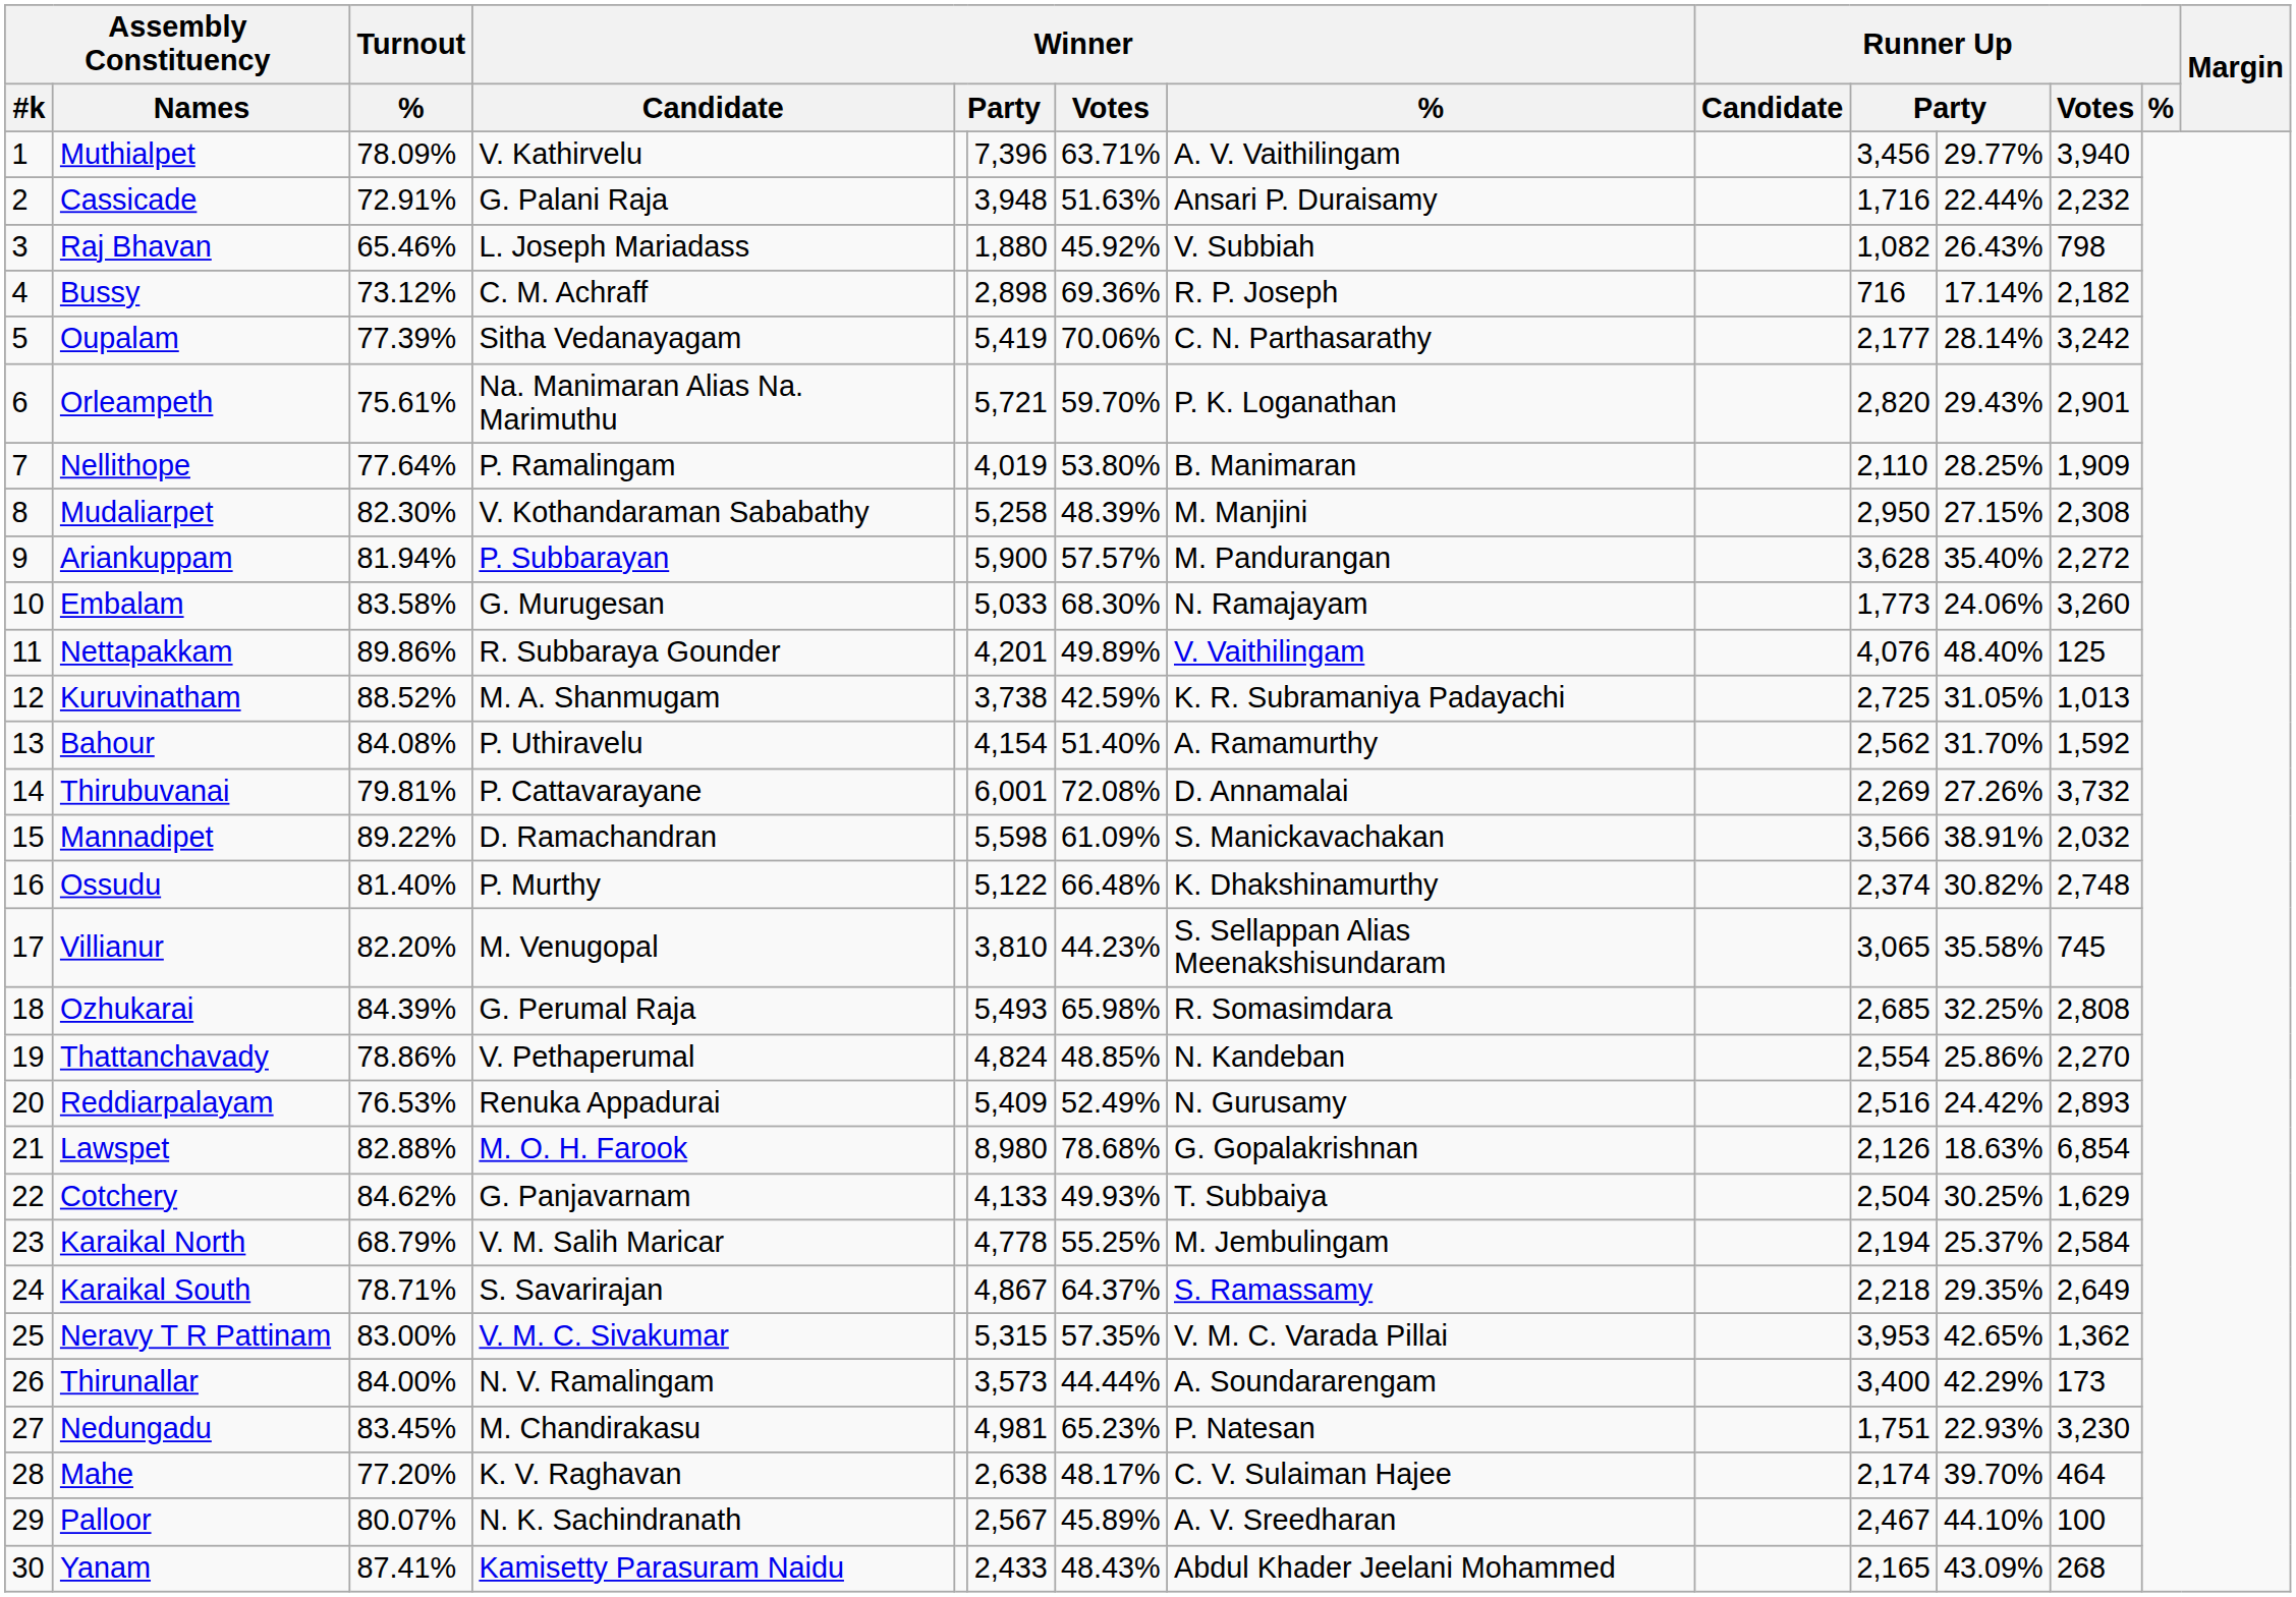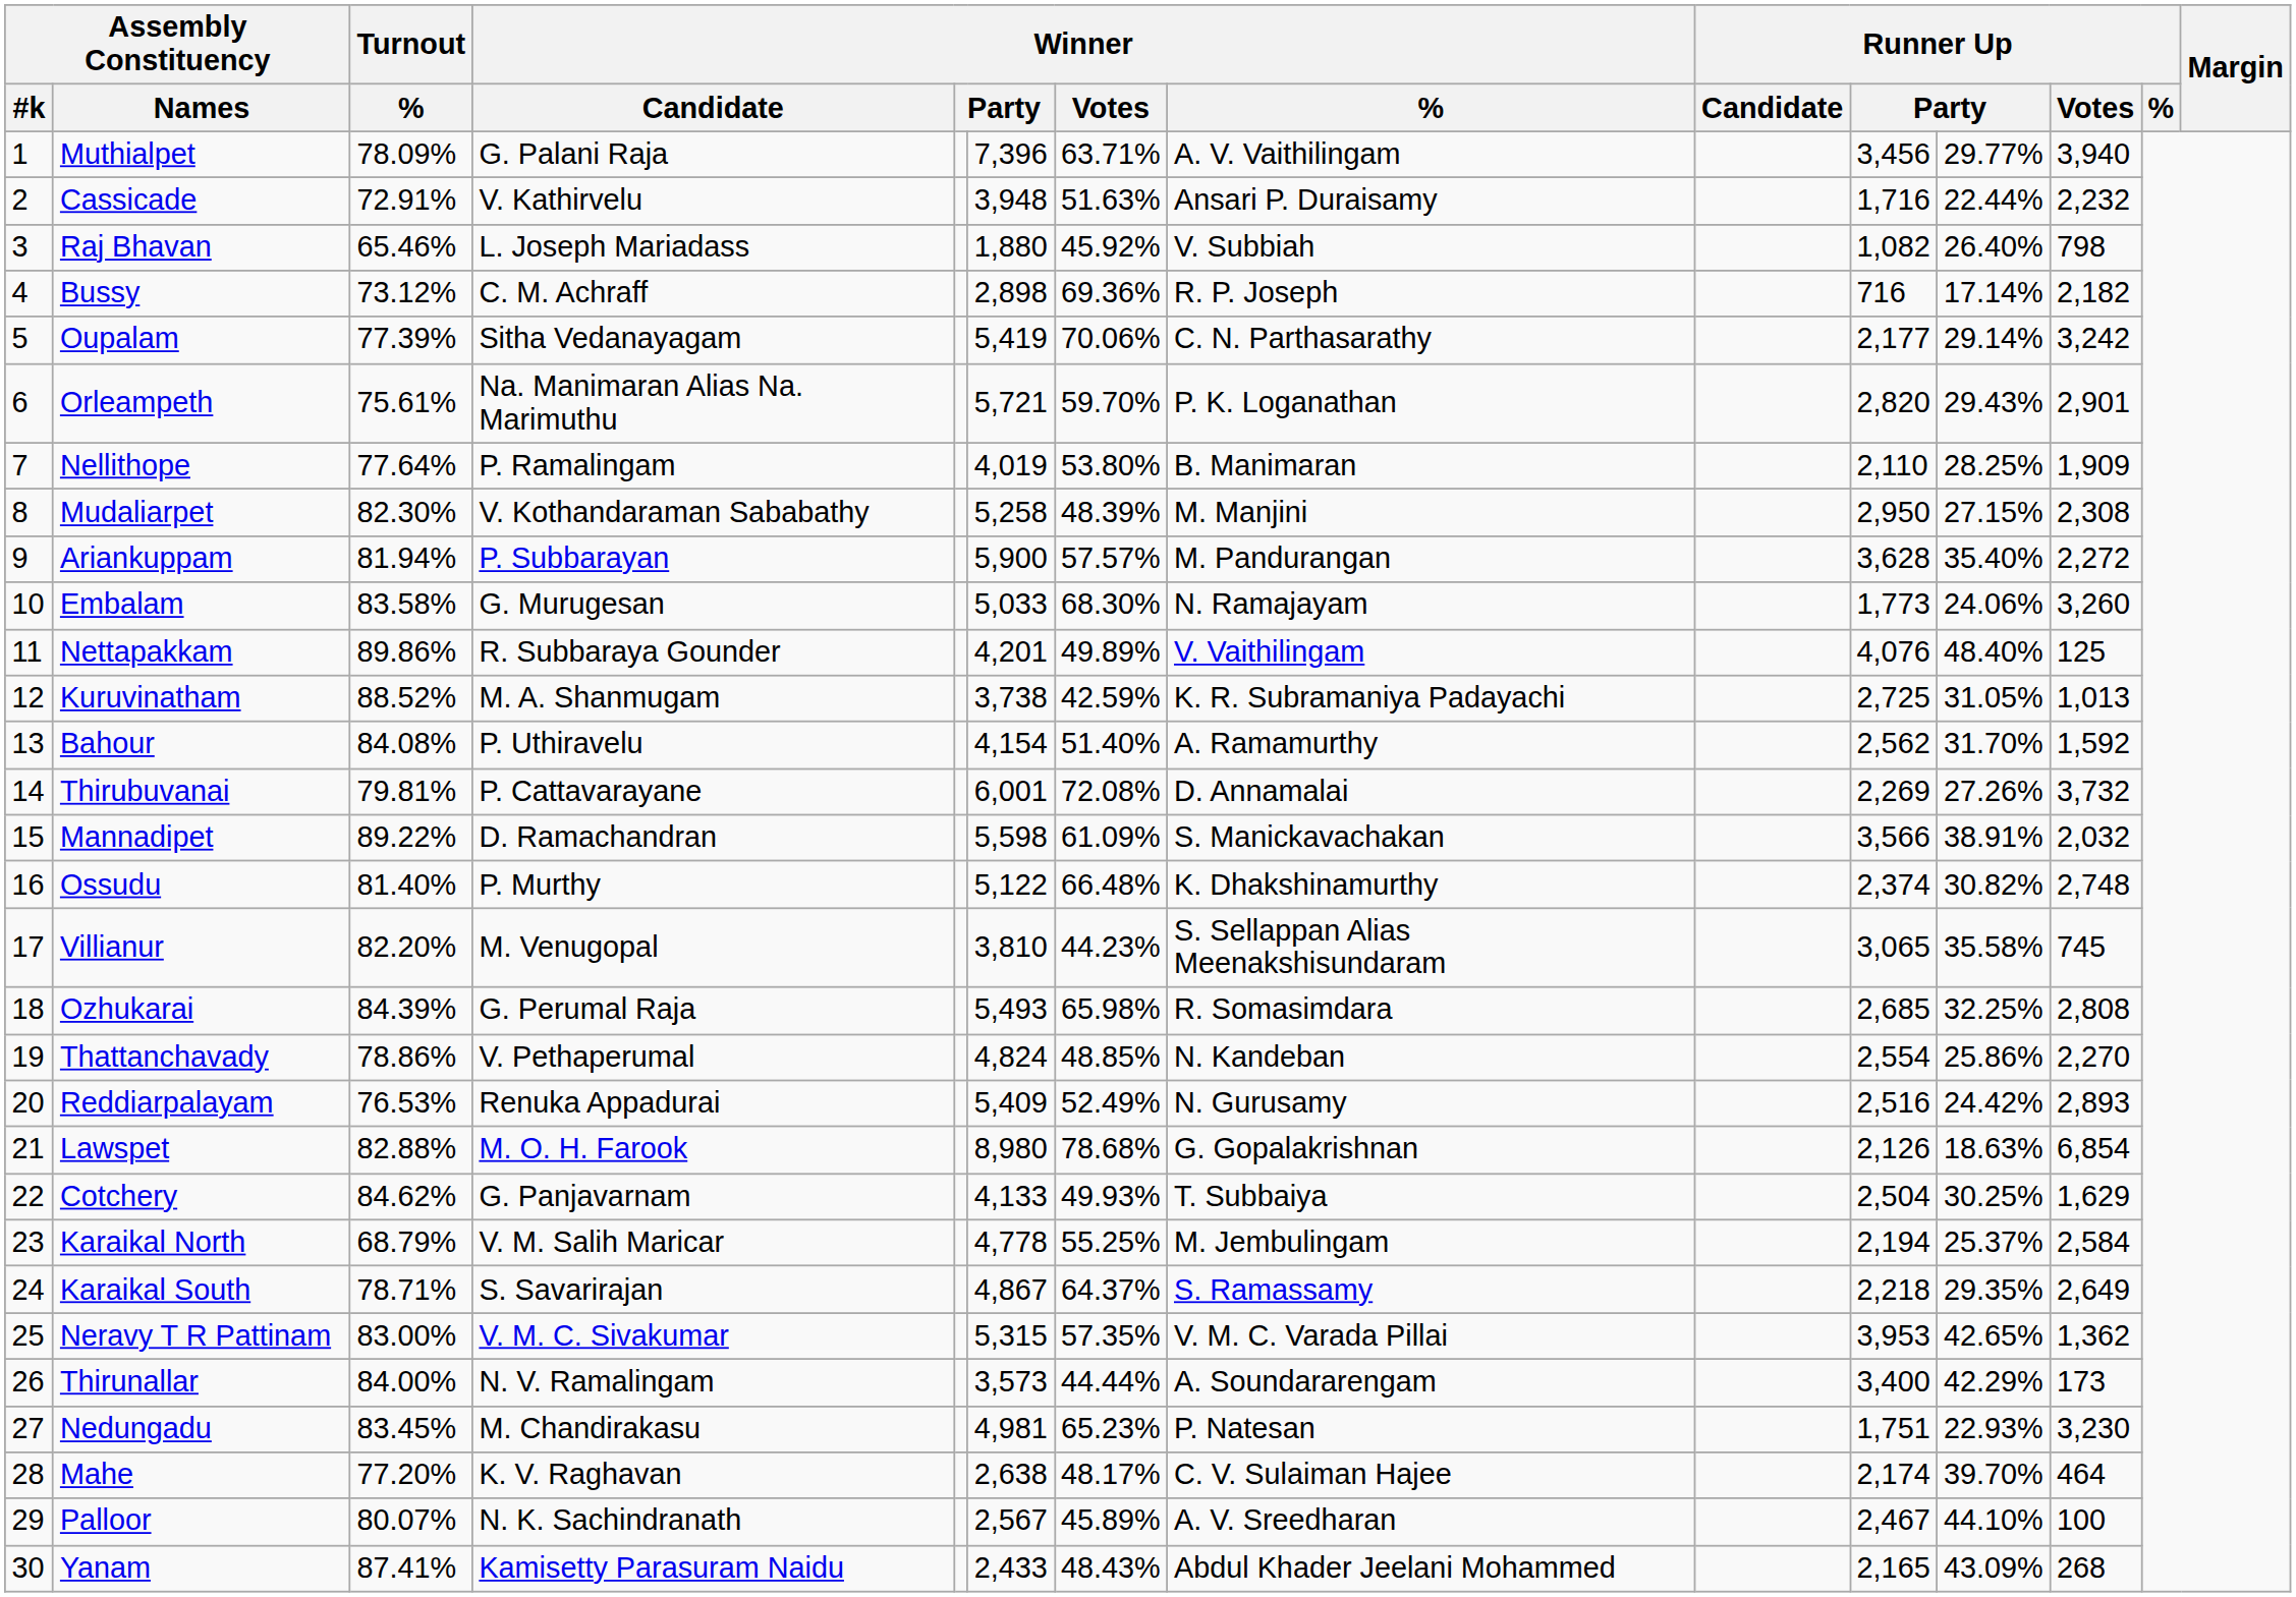Muthialpet | Winner / Candidate: V. Kathirvelu -> G. Palani Raja
Cassicade | Winner / Candidate: G. Palani Raja -> V. Kathirvelu
Raj Bhavan | column 11: 26.43% -> 26.40%
Oupalam | column 11: 28.14% -> 29.14%
